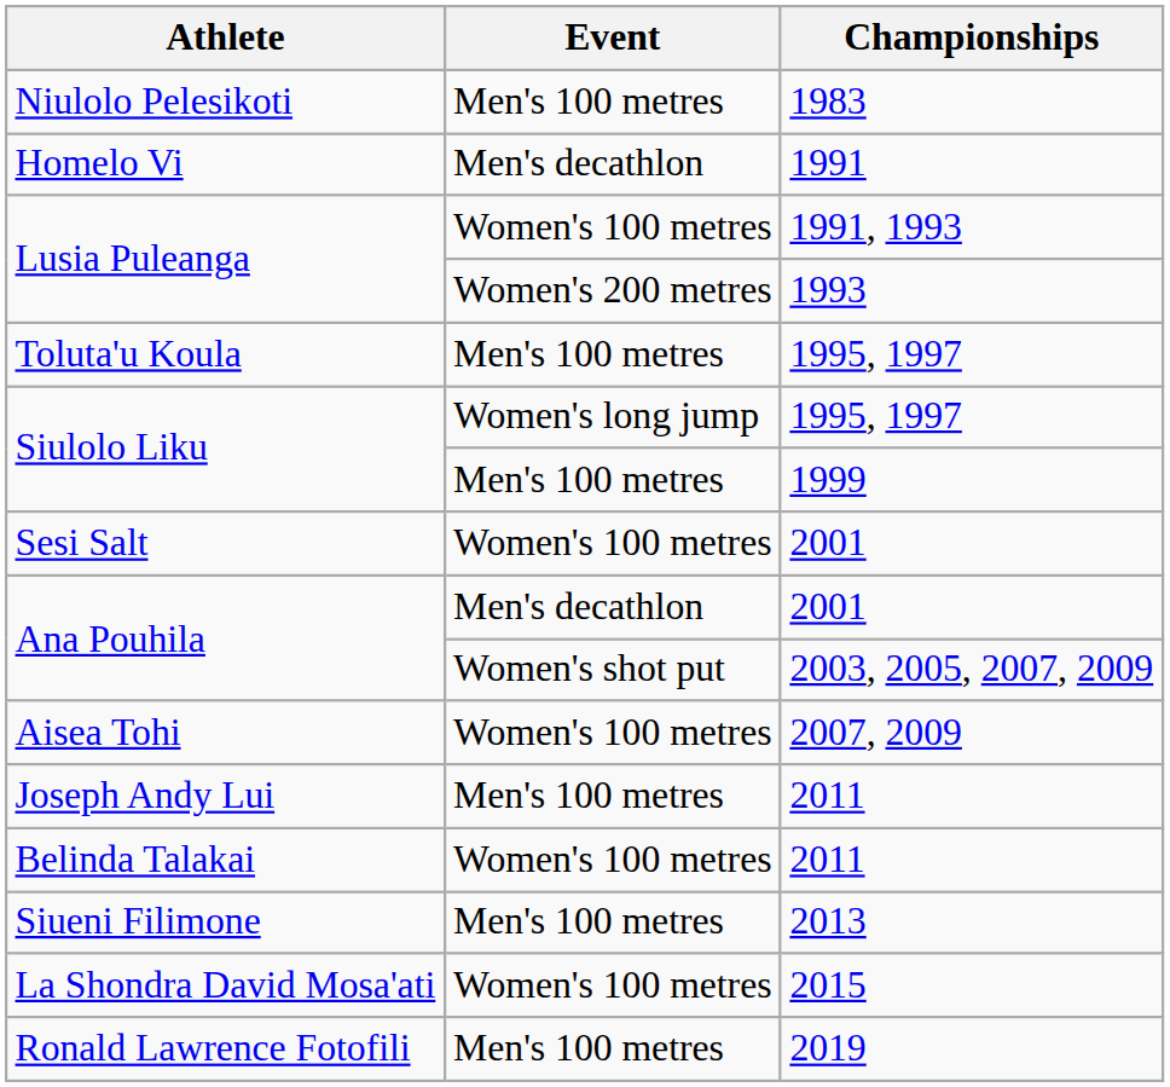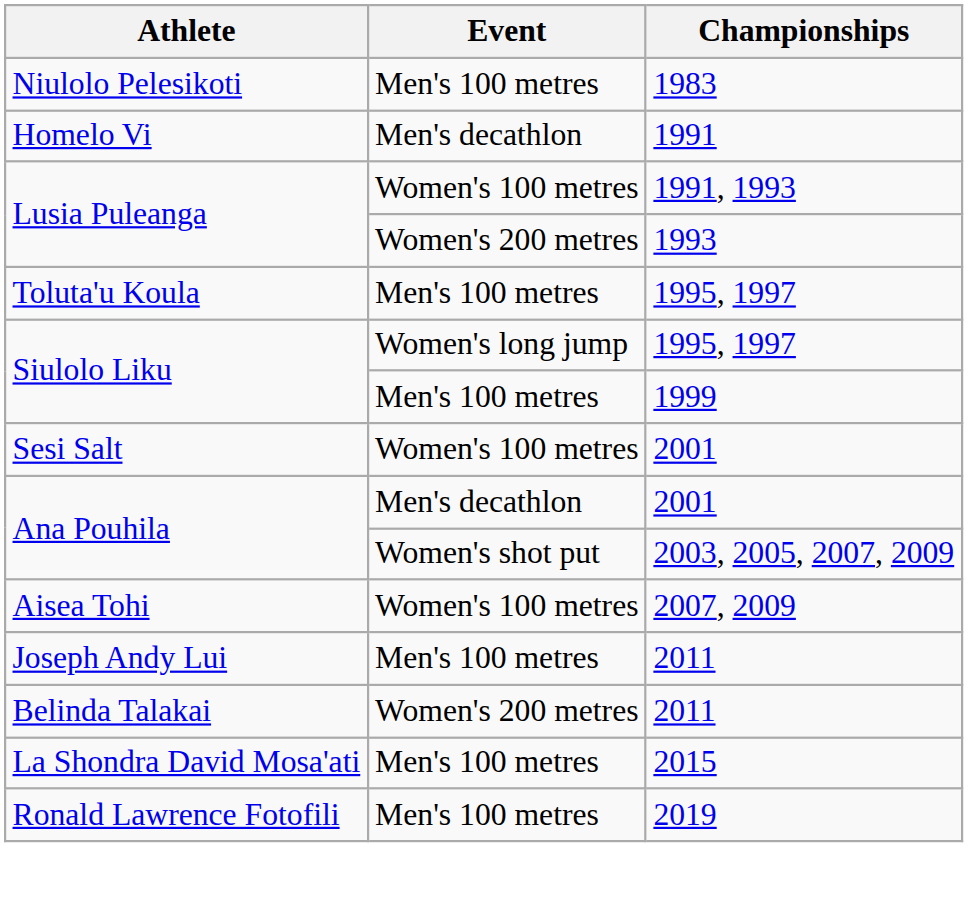Belinda Talakai | Event: Women's 100 metres -> Women's 200 metres
- row: Siueni Filimone | Men's 100 metres | 2013
La Shondra David Mosa'ati | Event: Women's 100 metres -> Men's 100 metres
